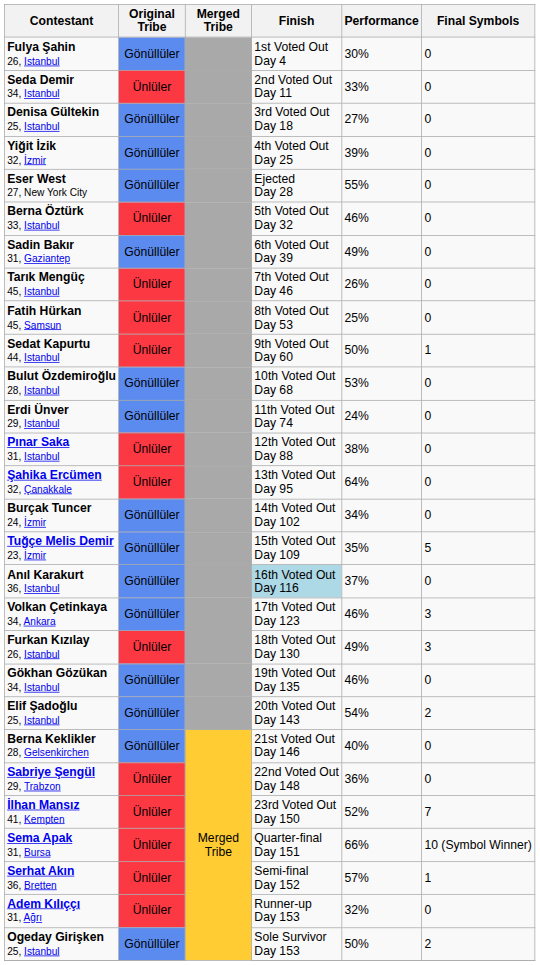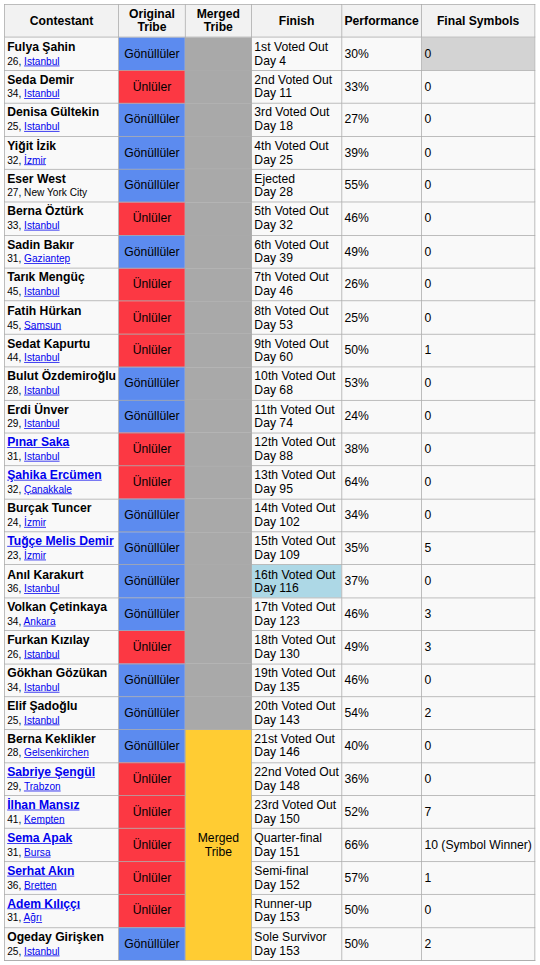Fulya Şahin 26, Istanbul | Final Symbols: no background -> lightgrey background
Adem Kılıççı 31, Ağrı | Performance: 32% -> 50%
